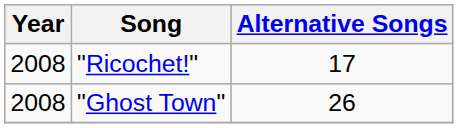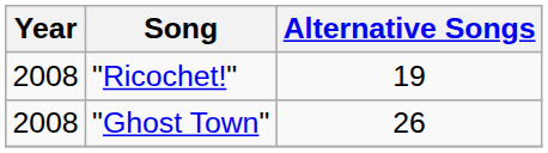"Ricochet!" | Alternative Songs: 17 -> 19
